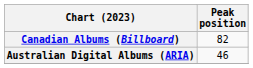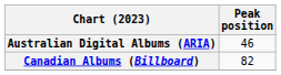rows swapped: Australian Digital Albums (ARIA) <-> Canadian Albums (Billboard)
